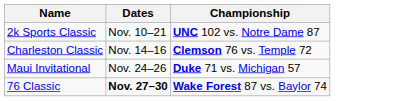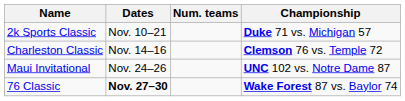+ column: Num. teams
2k Sports Classic | Championship: UNC 102 vs. Notre Dame 87 -> Duke 71 vs. Michigan 57
Maui Invitational | Championship: Duke 71 vs. Michigan 57 -> UNC 102 vs. Notre Dame 87
